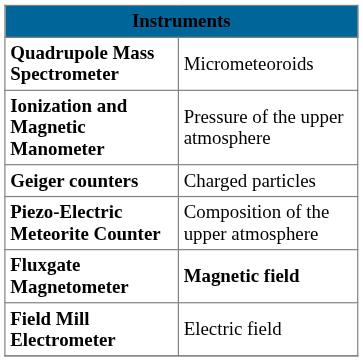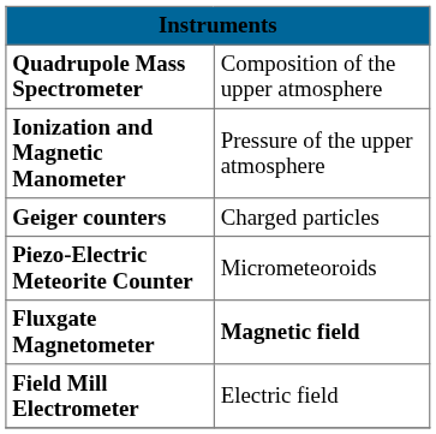Quadrupole Mass Spectrometer | column 2: Micrometeoroids -> Composition of the upper atmosphere
Piezo-Electric Meteorite Counter | column 2: Composition of the upper atmosphere -> Micrometeoroids
